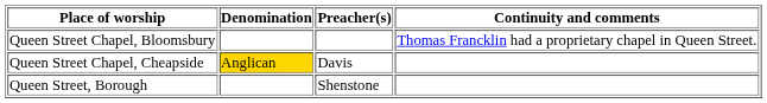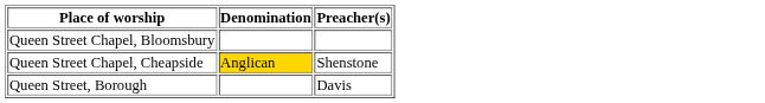- column: Continuity and comments | Thomas Francklin had a proprietary chapel in Queen Street.
Queen Street Chapel, Cheapside | Preacher(s): Davis -> Shenstone
Queen Street, Borough | Preacher(s): Shenstone -> Davis
